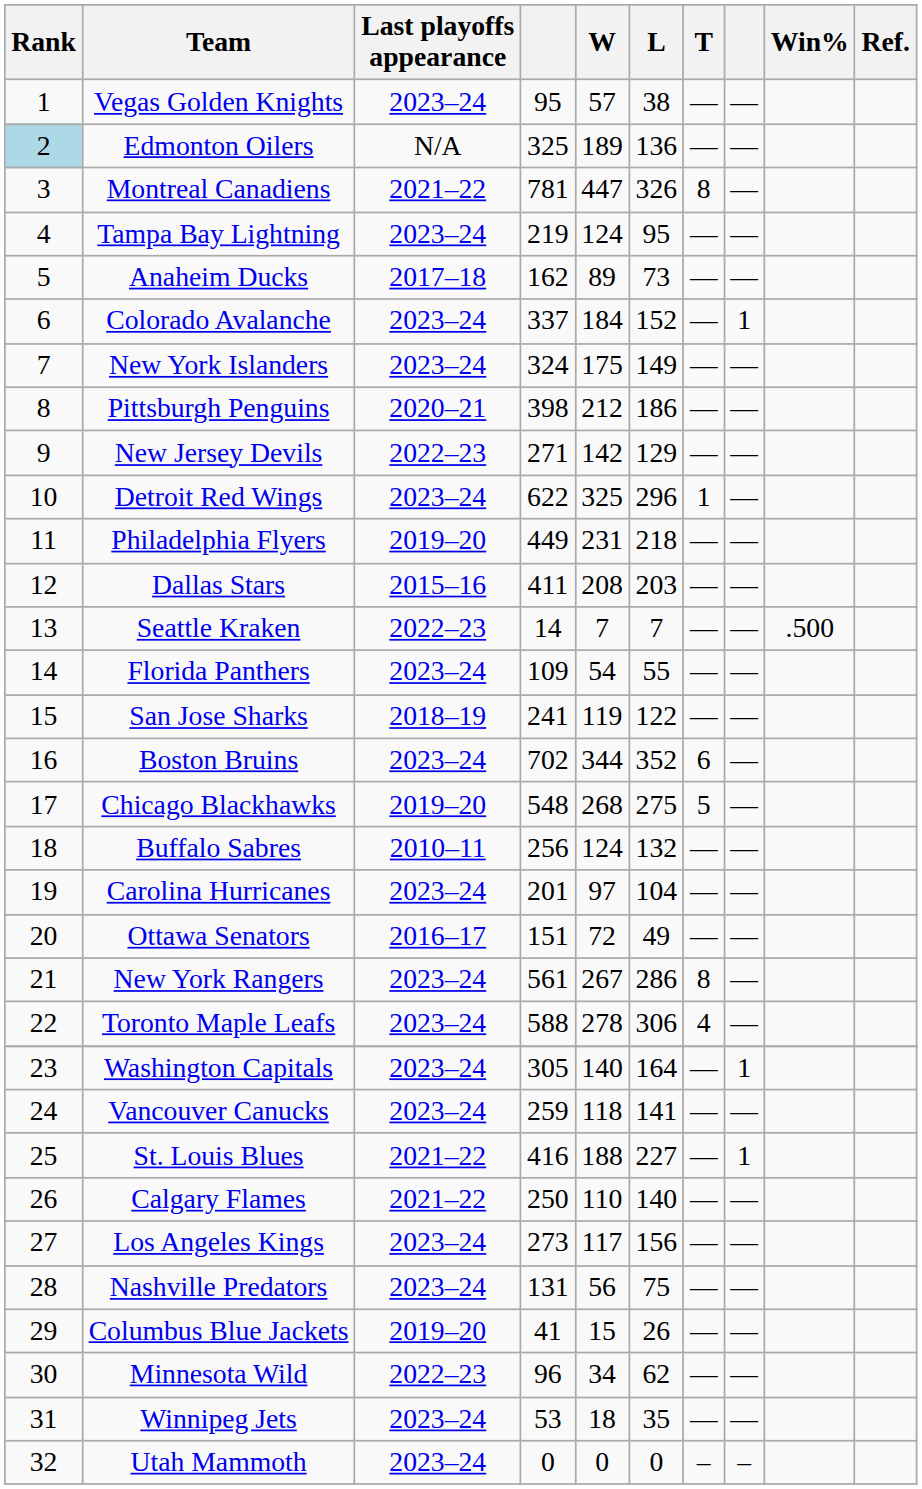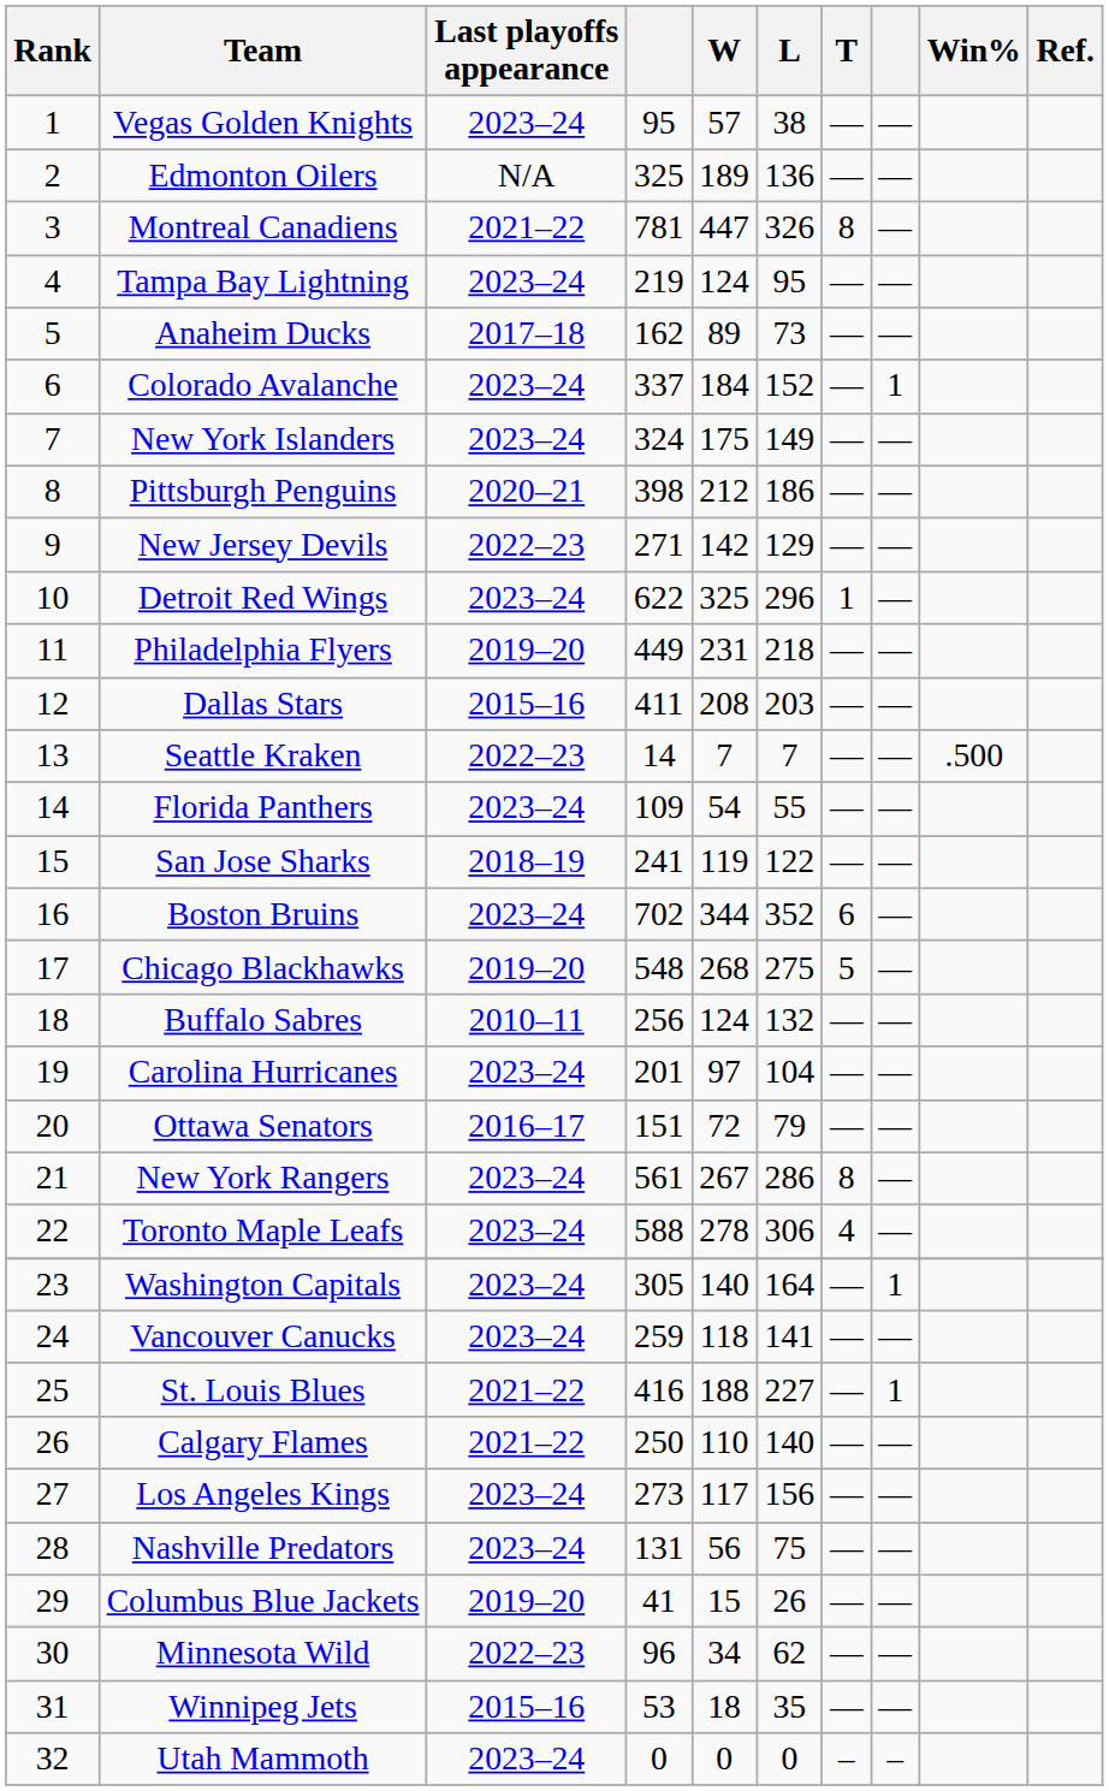Edmonton Oilers | Rank: lightblue background -> no background
Ottawa Senators | L: 49 -> 79
Winnipeg Jets | Last playoffs appearance: 2023–24 -> 2015–16
